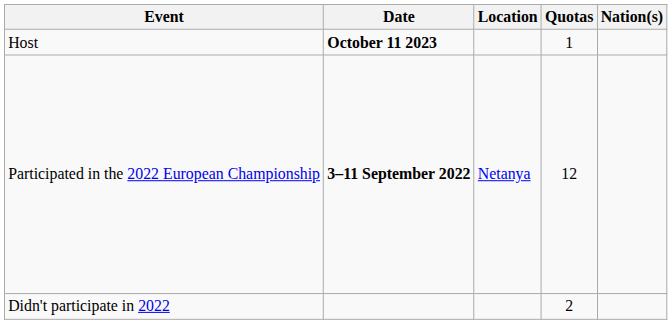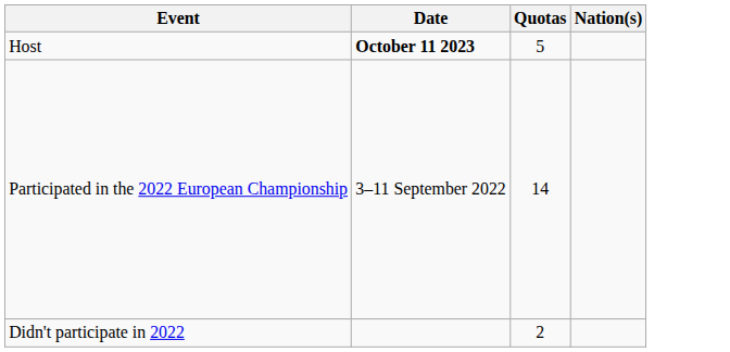- column: Location | Netanya
Host | Quotas: 1 -> 5
Participated in the 2022 European Championship | Date: bold -> normal
Participated in the 2022 European Championship | Quotas: 12 -> 14
